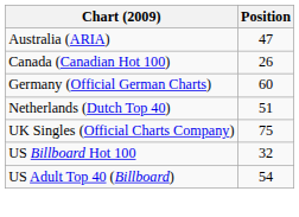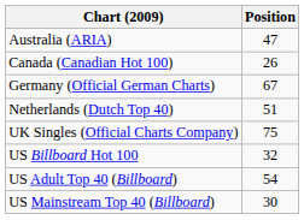Germany (Official German Charts) | Position: 60 -> 67
+ row: US Mainstream Top 40 (Billboard) | 30
